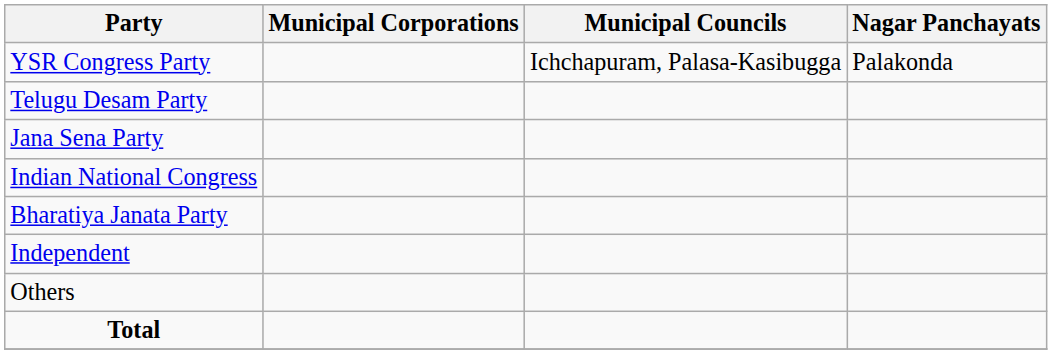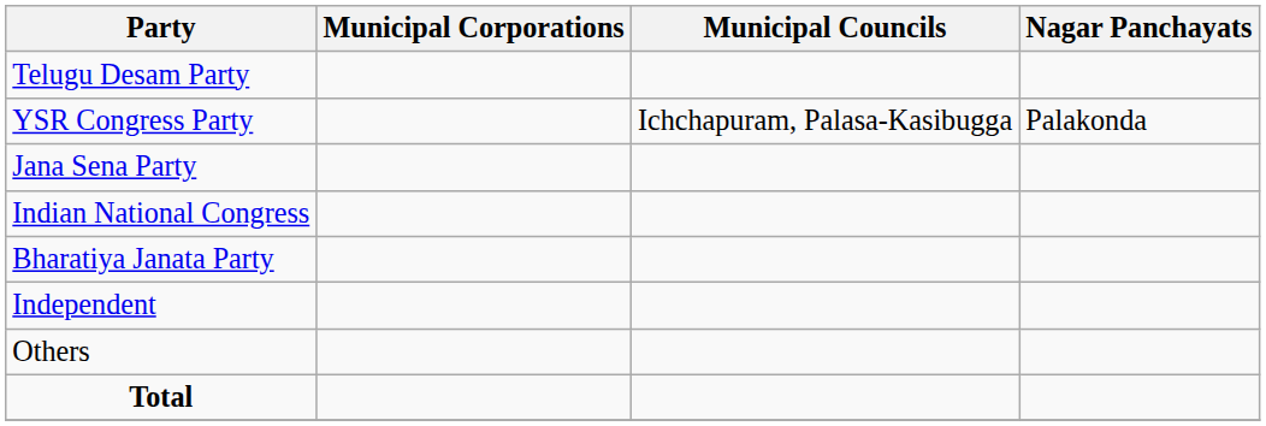rows swapped: YSR Congress Party <-> Telugu Desam Party
